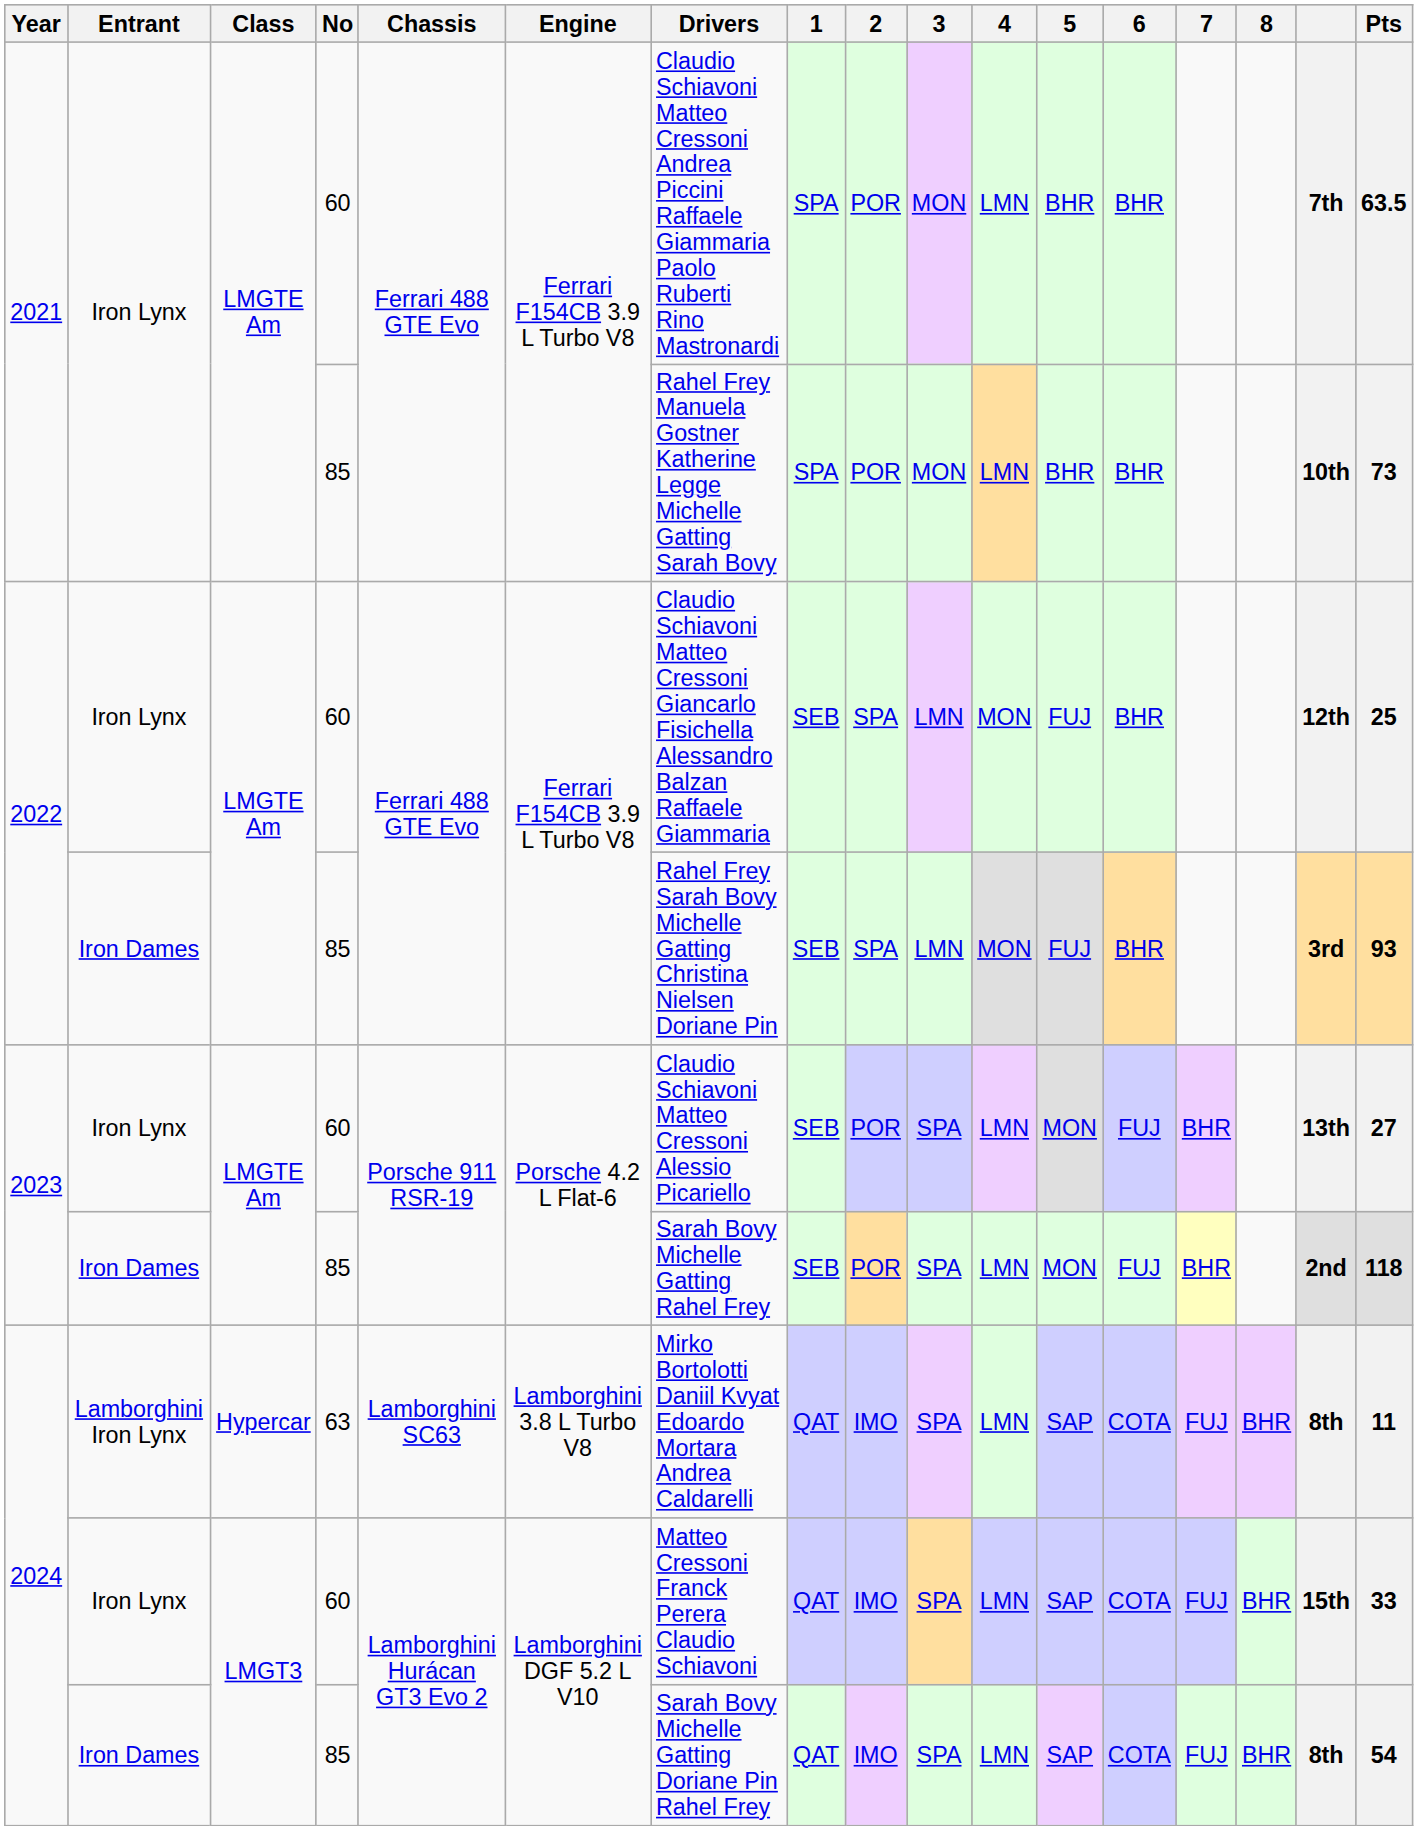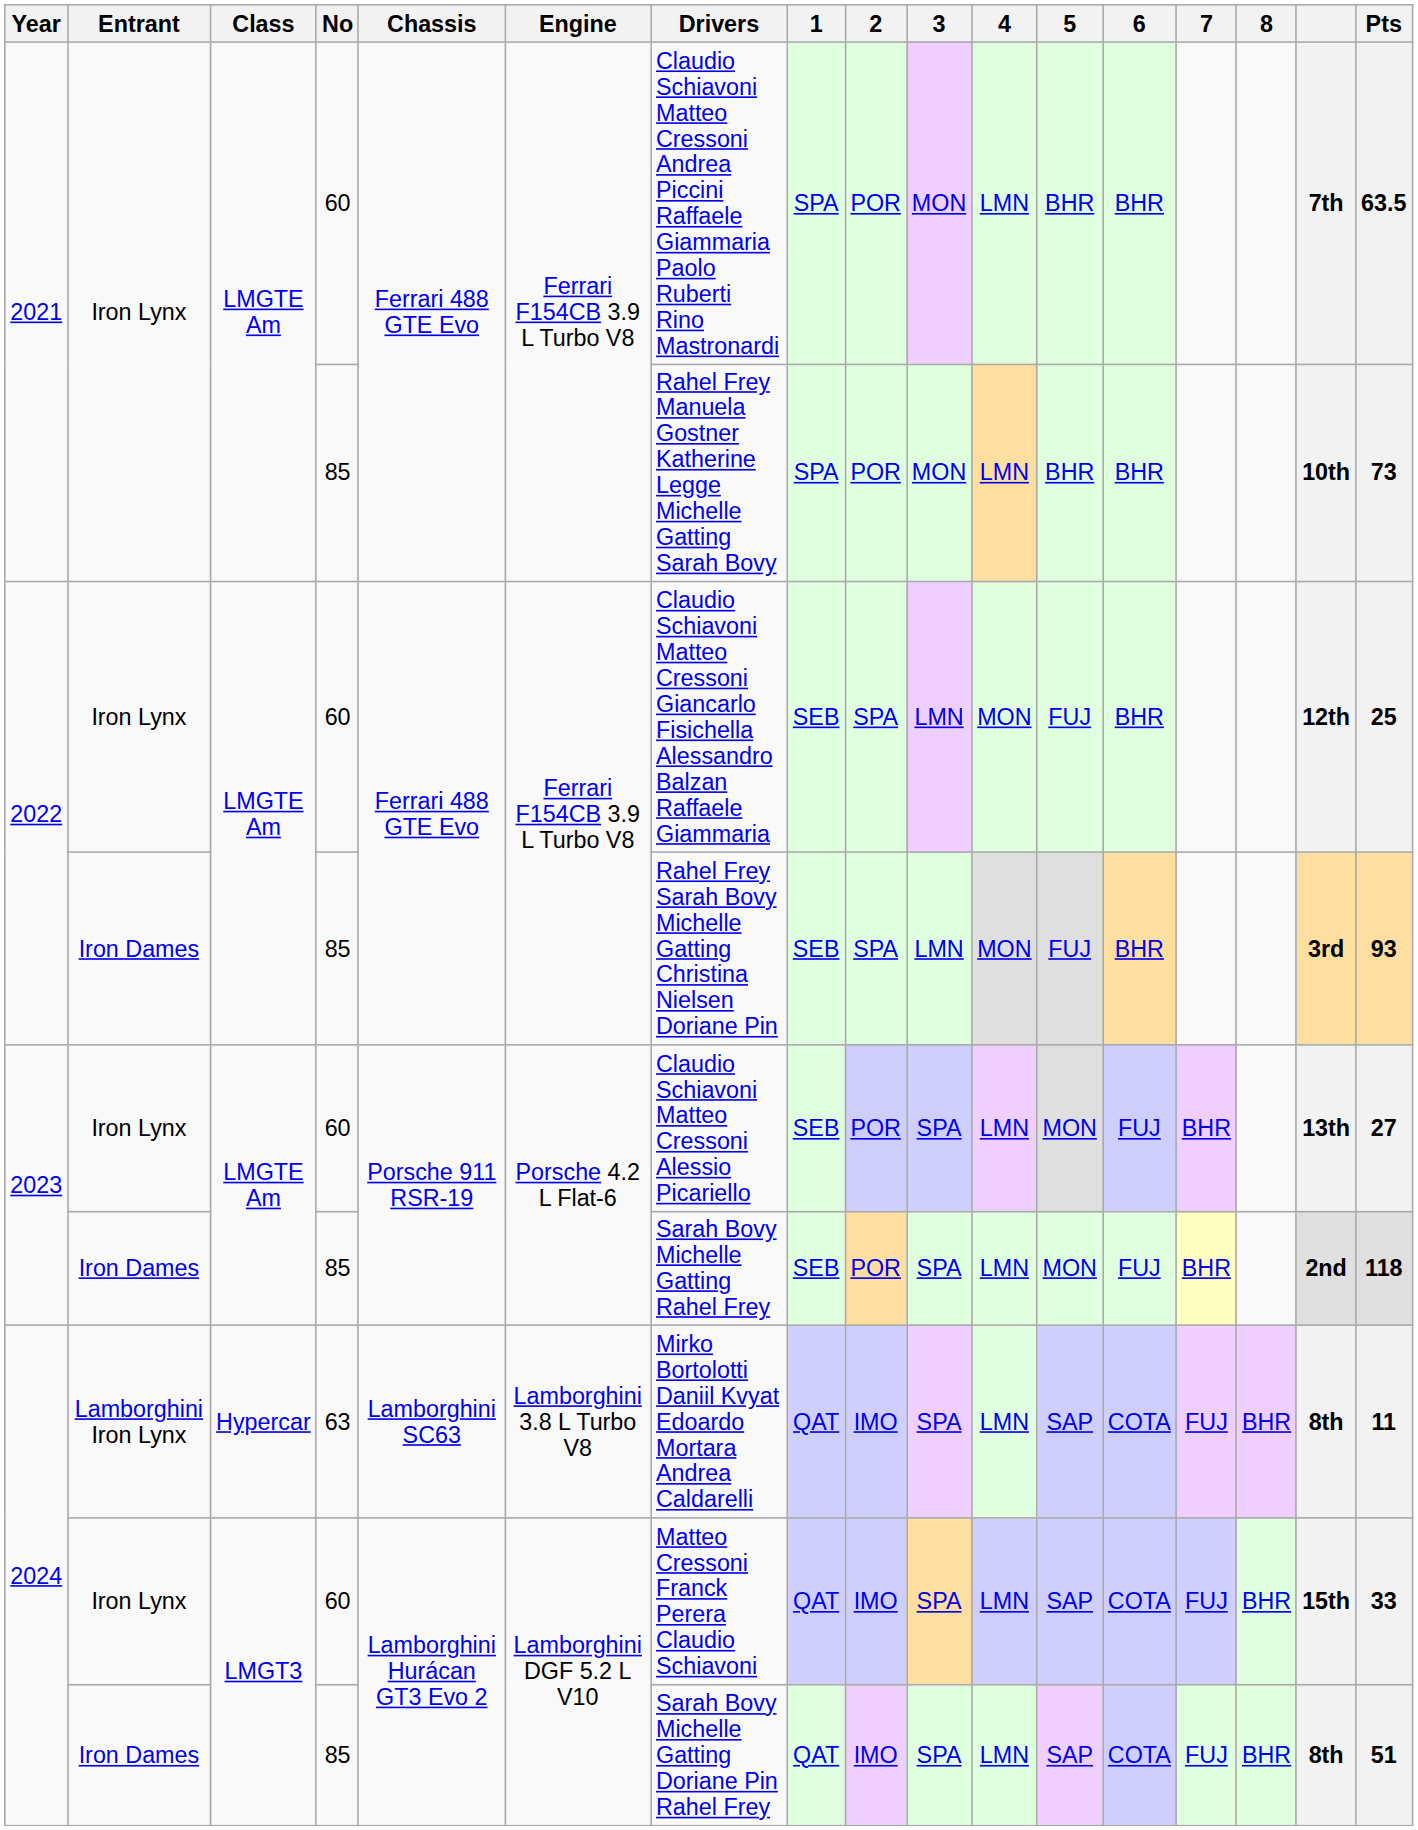2024 / 85 | Pts: 54 -> 51
